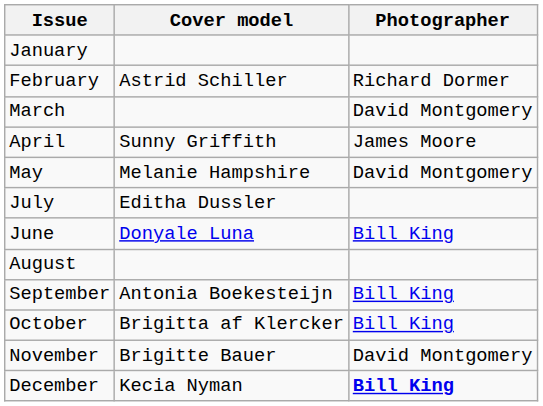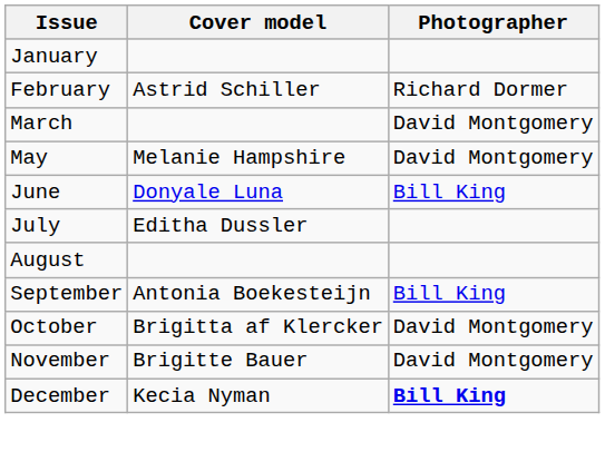- row: April | Sunny Griffith | James Moore
rows swapped: June <-> July
October | Photographer: Bill King -> David Montgomery
